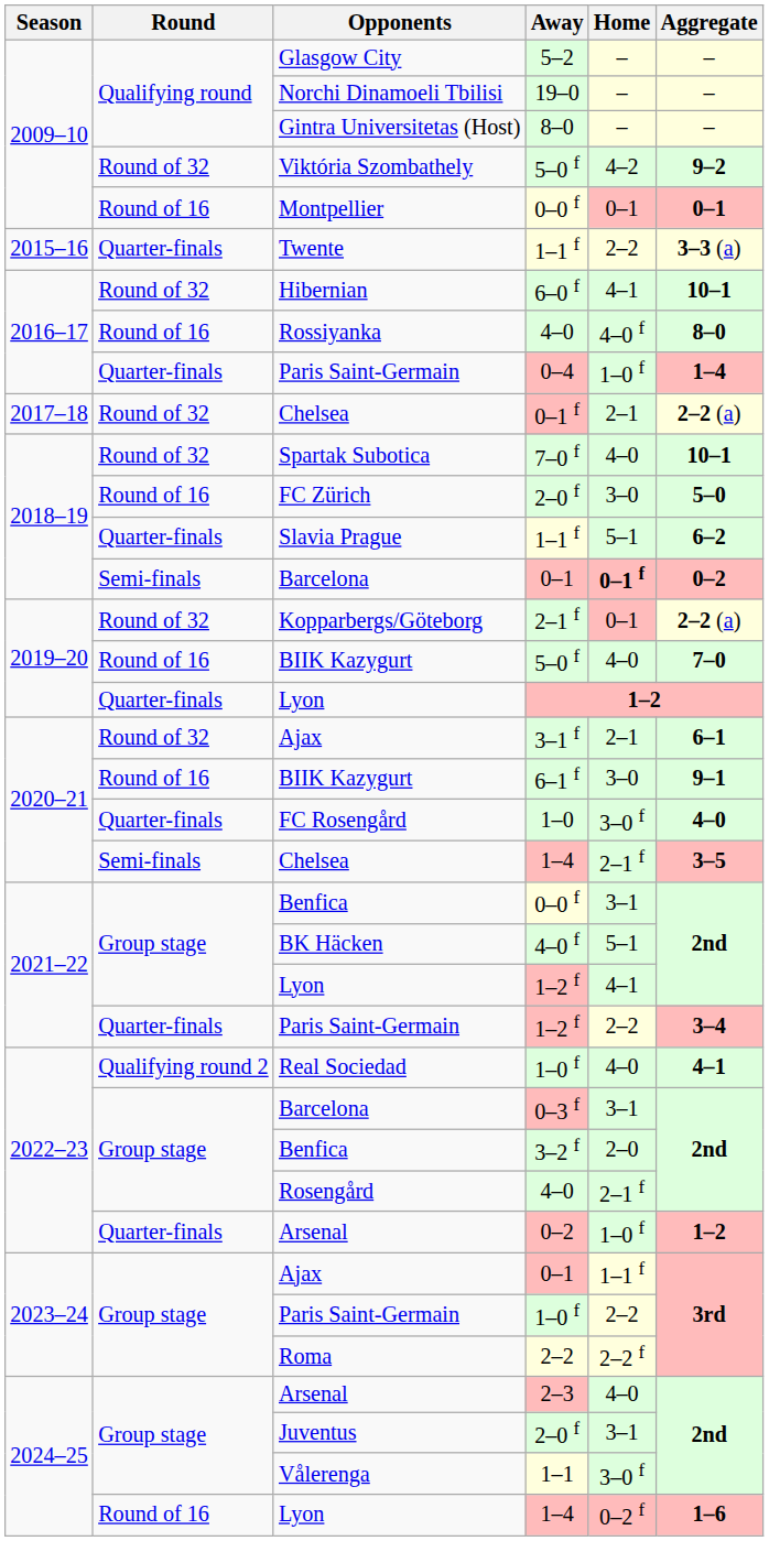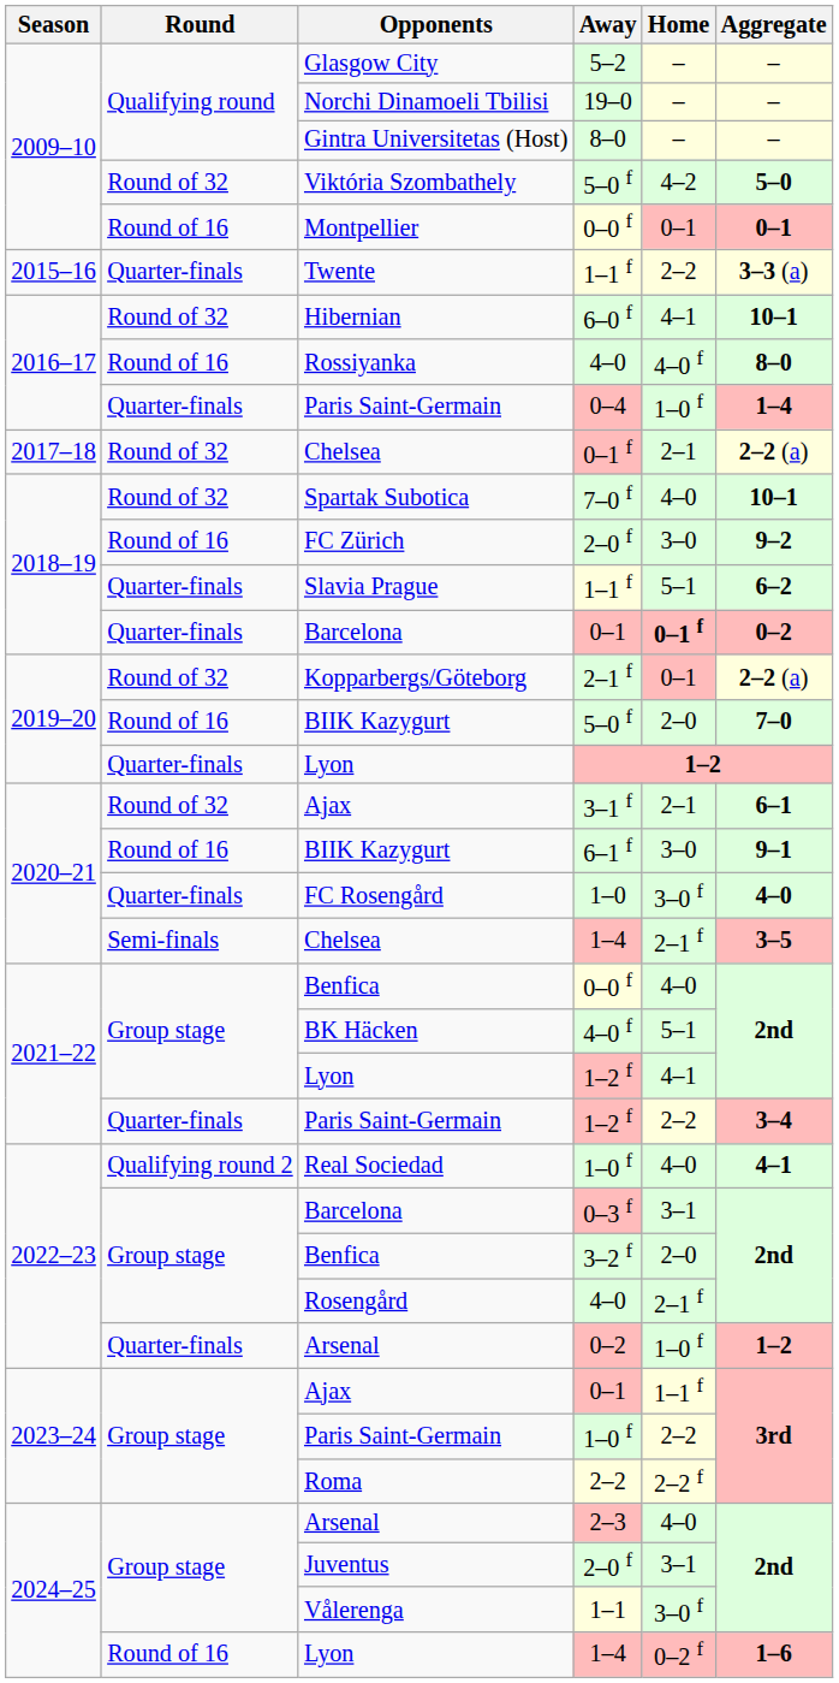Viktória Szombathely / 5–0 f | Aggregate: 9–2 -> 5–0
FC Zürich / 2–0 f | Aggregate: 5–0 -> 9–2
Barcelona / 0–1 | Round: Semi-finals -> Quarter-finals
BIIK Kazygurt / 5–0 f | Home: 4–0 -> 2–0
Benfica / 0–0 f | Home: 3–1 -> 4–0
